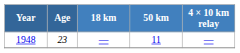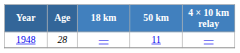1948 | Age: 23 -> 28
